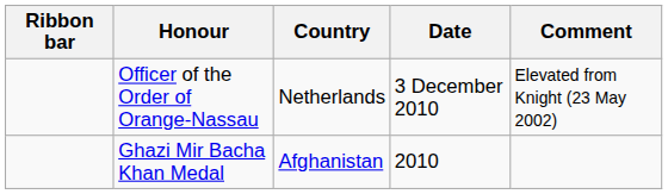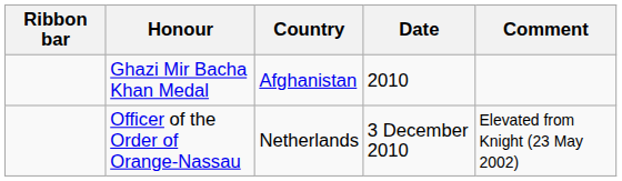rows swapped: Ghazi Mir Bacha Khan Medal <-> Officer of the Order of Orange-Nassau
